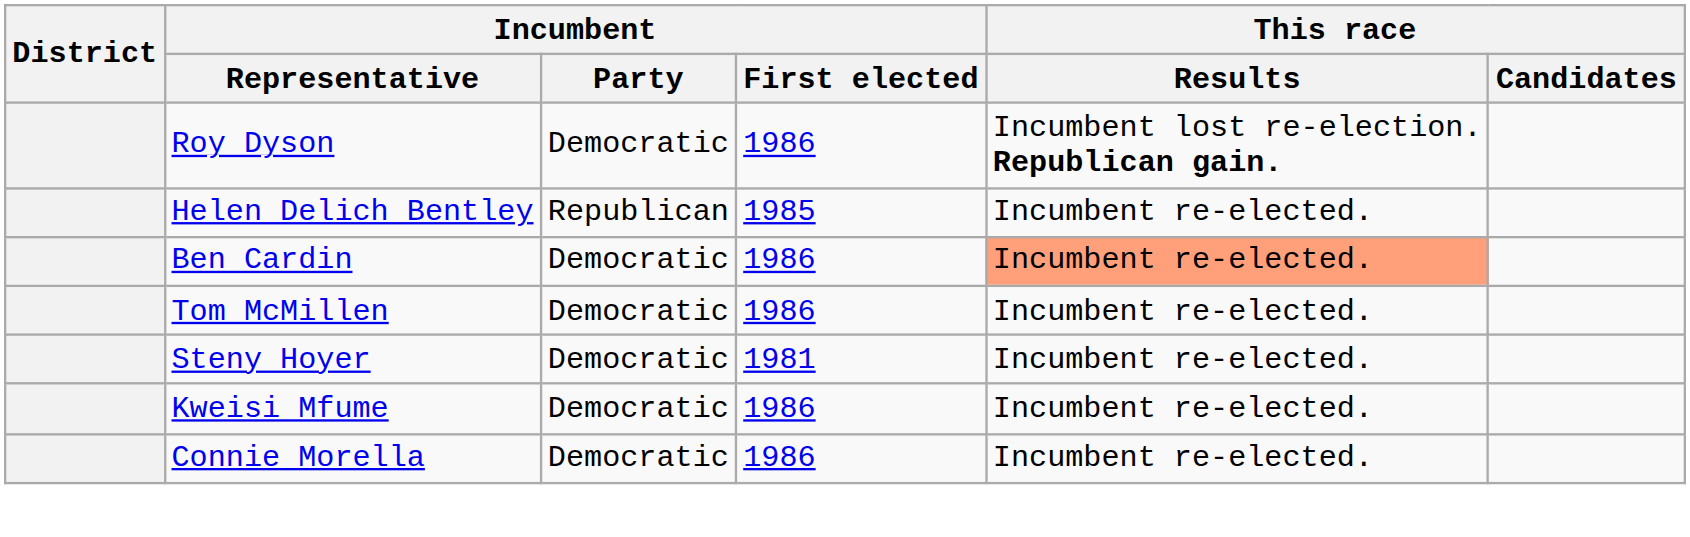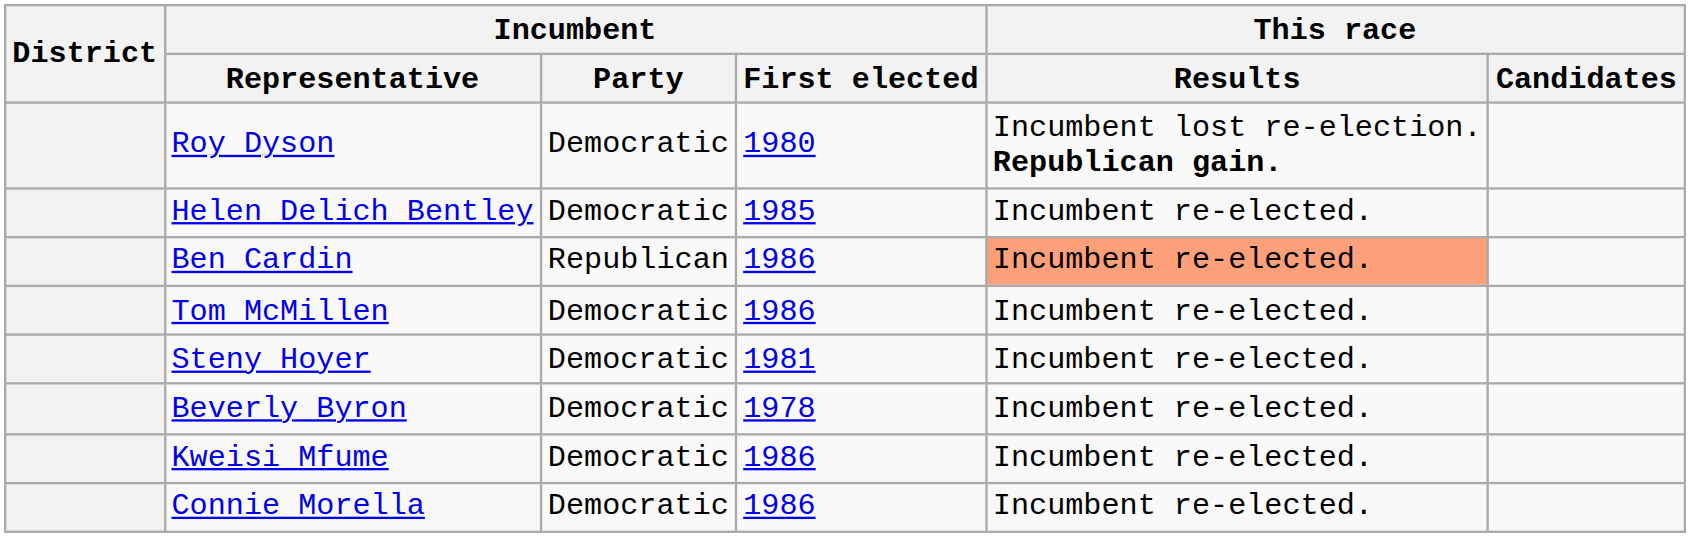Roy Dyson | Incumbent / First elected: 1986 -> 1980
Helen Delich Bentley | Incumbent / Party: Republican -> Democratic
Ben Cardin | Incumbent / Party: Democratic -> Republican
+ row: Beverly Byron | Democratic | 1978 | Incumbent re-elected.
